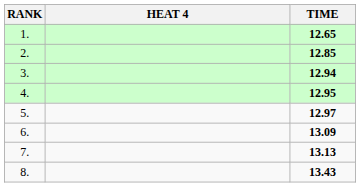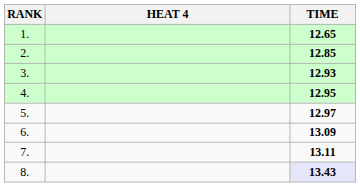3. | TIME: 12.94 -> 12.93
7. | TIME: 13.13 -> 13.11
8. | TIME: no background -> lavender background
